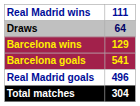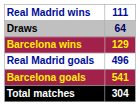rows swapped: Real Madrid goals <-> Barcelona goals
